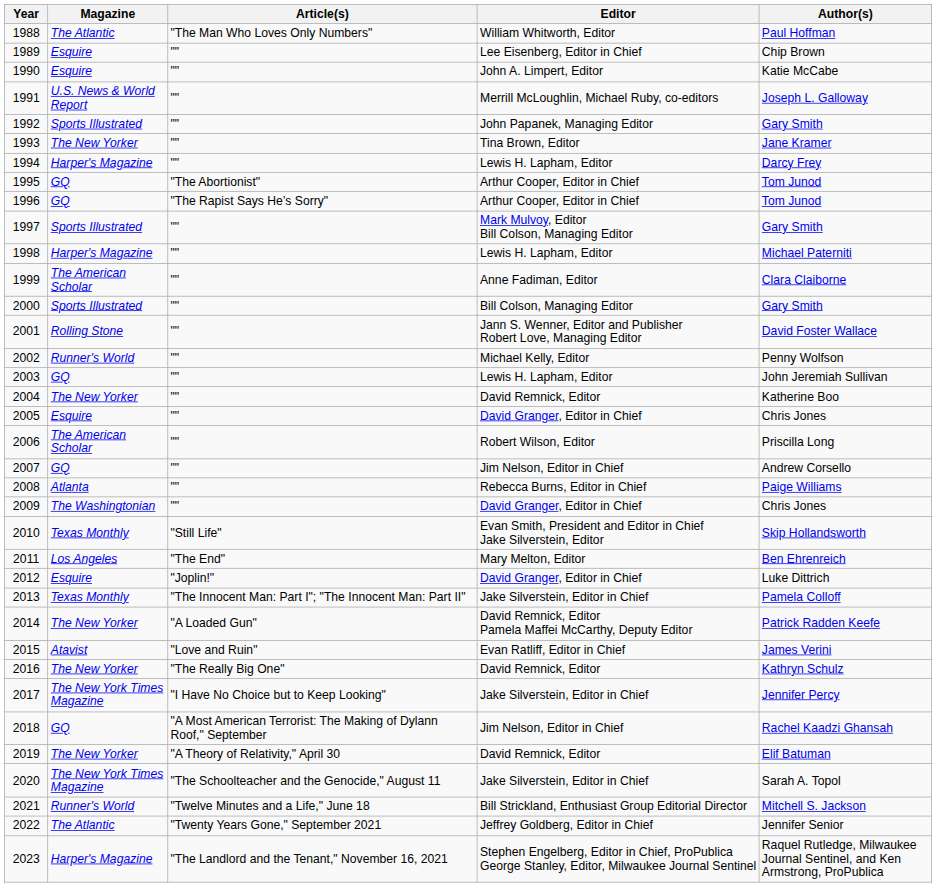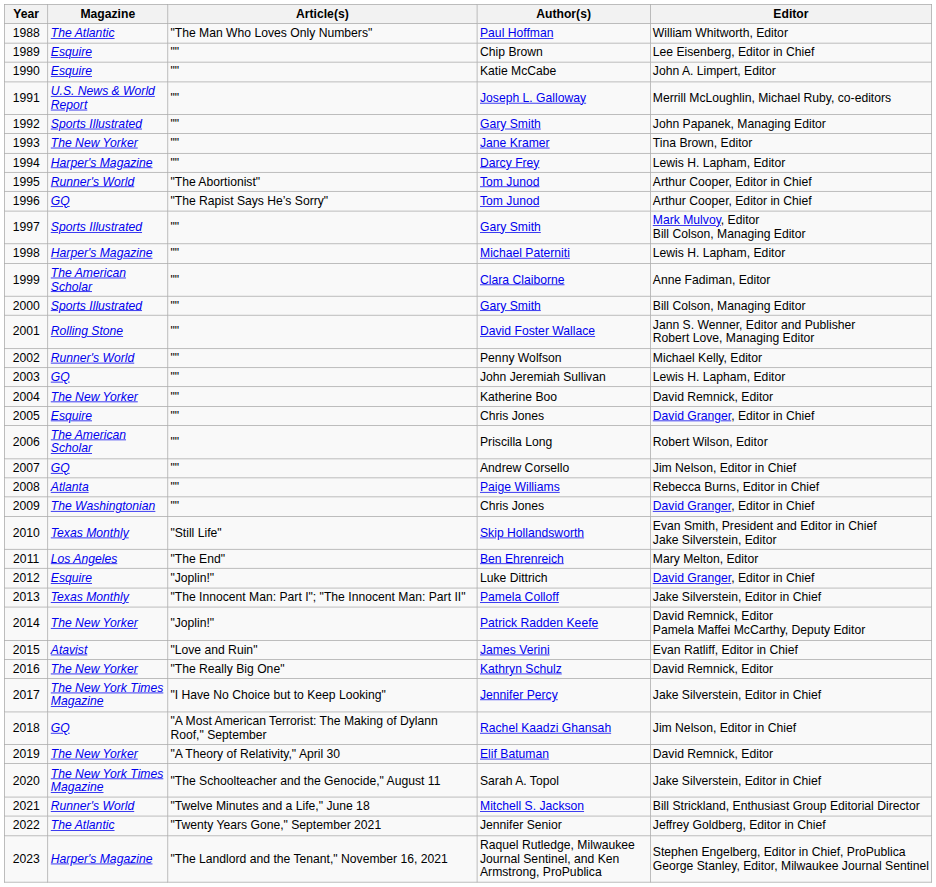columns swapped: Author(s) <-> Editor
1995 | Magazine: GQ -> Runner's World
2014 | Article(s): "A Loaded Gun" -> "Joplin!"
